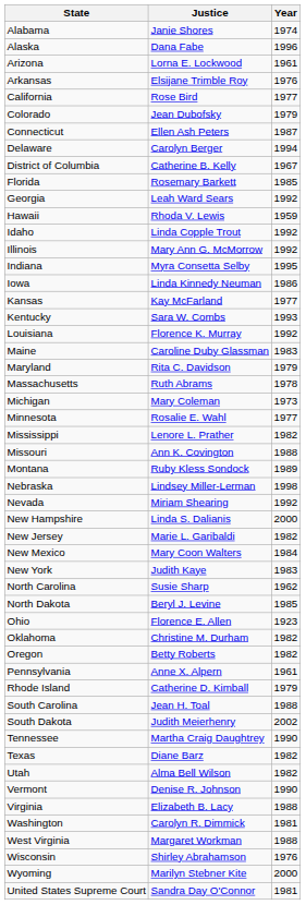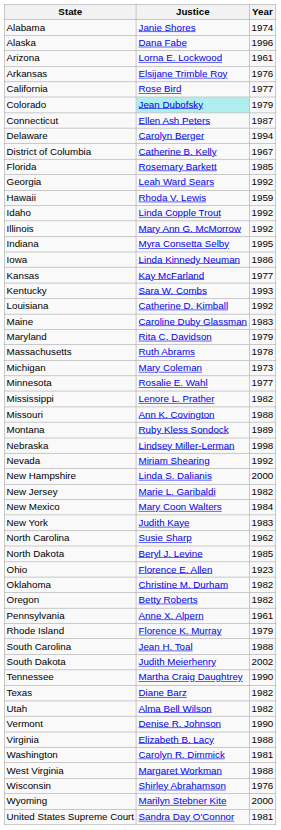Colorado | Justice: no background -> paleturquoise background
Louisiana | Justice: Florence K. Murray -> Catherine D. Kimball
Rhode Island | Justice: Catherine D. Kimball -> Florence K. Murray
